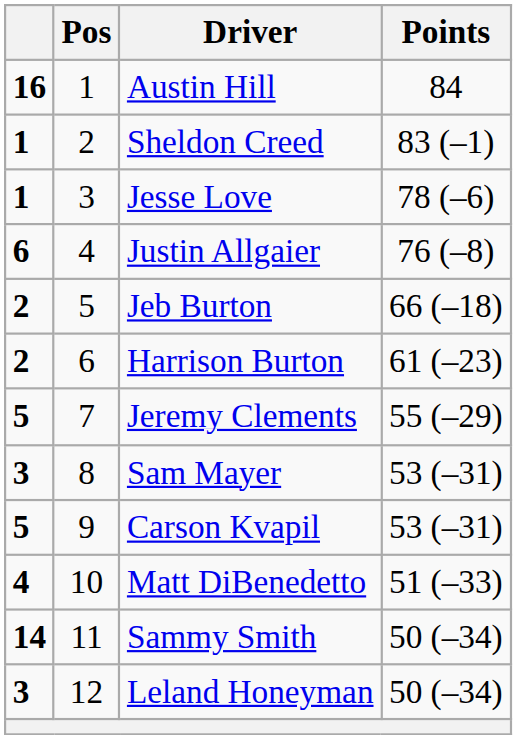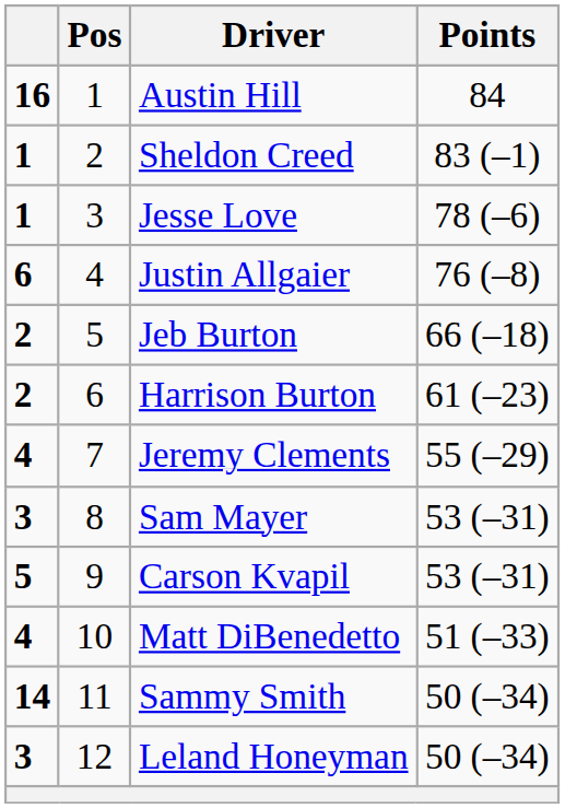Jeremy Clements | column 1: 5 -> 4
